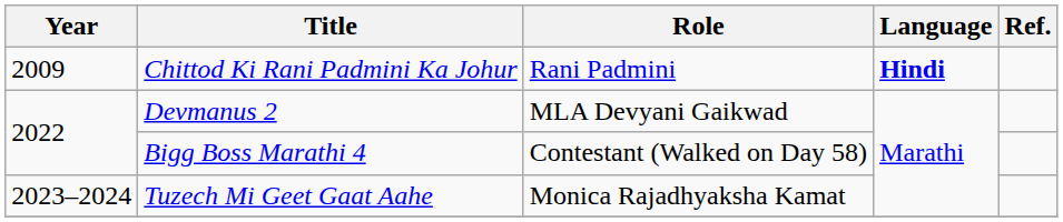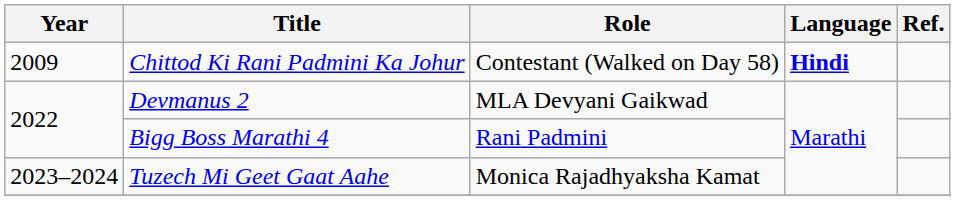Chittod Ki Rani Padmini Ka Johur | Role: Rani Padmini -> Contestant (Walked on Day 58)
Bigg Boss Marathi 4 | Role: Contestant (Walked on Day 58) -> Rani Padmini
